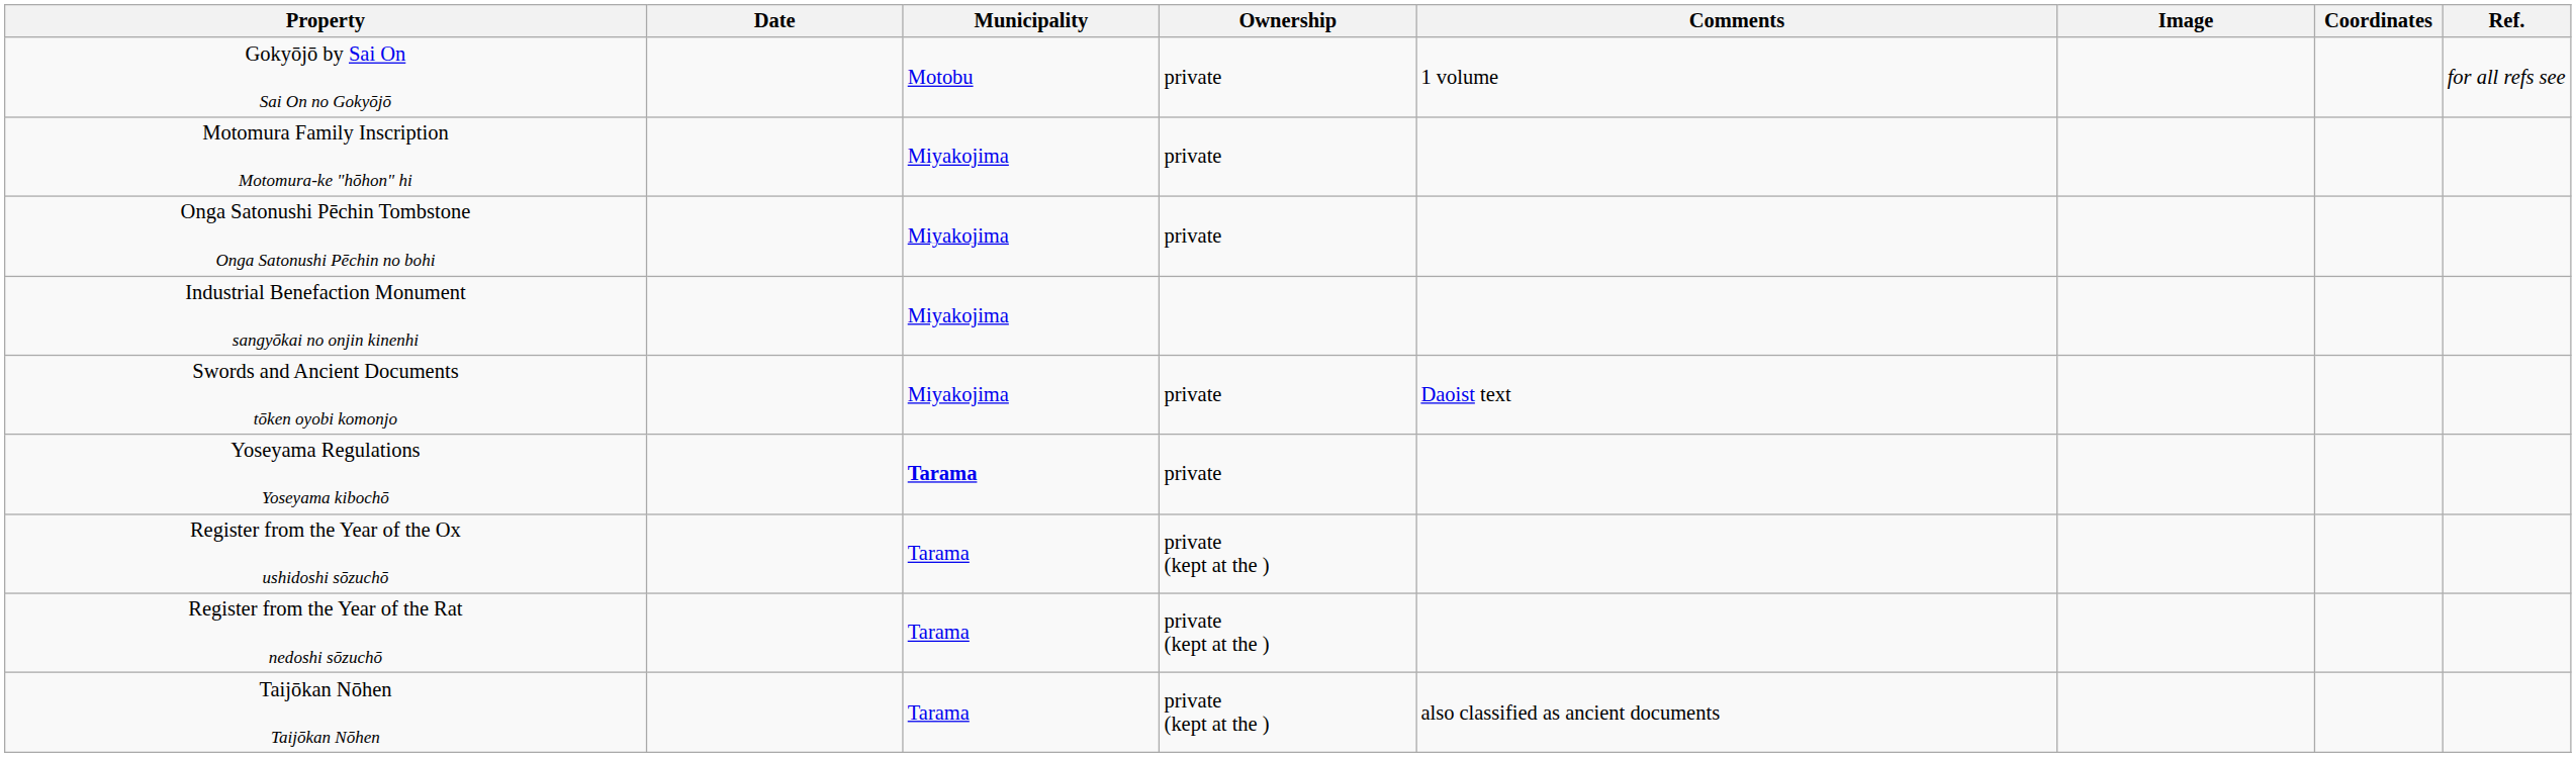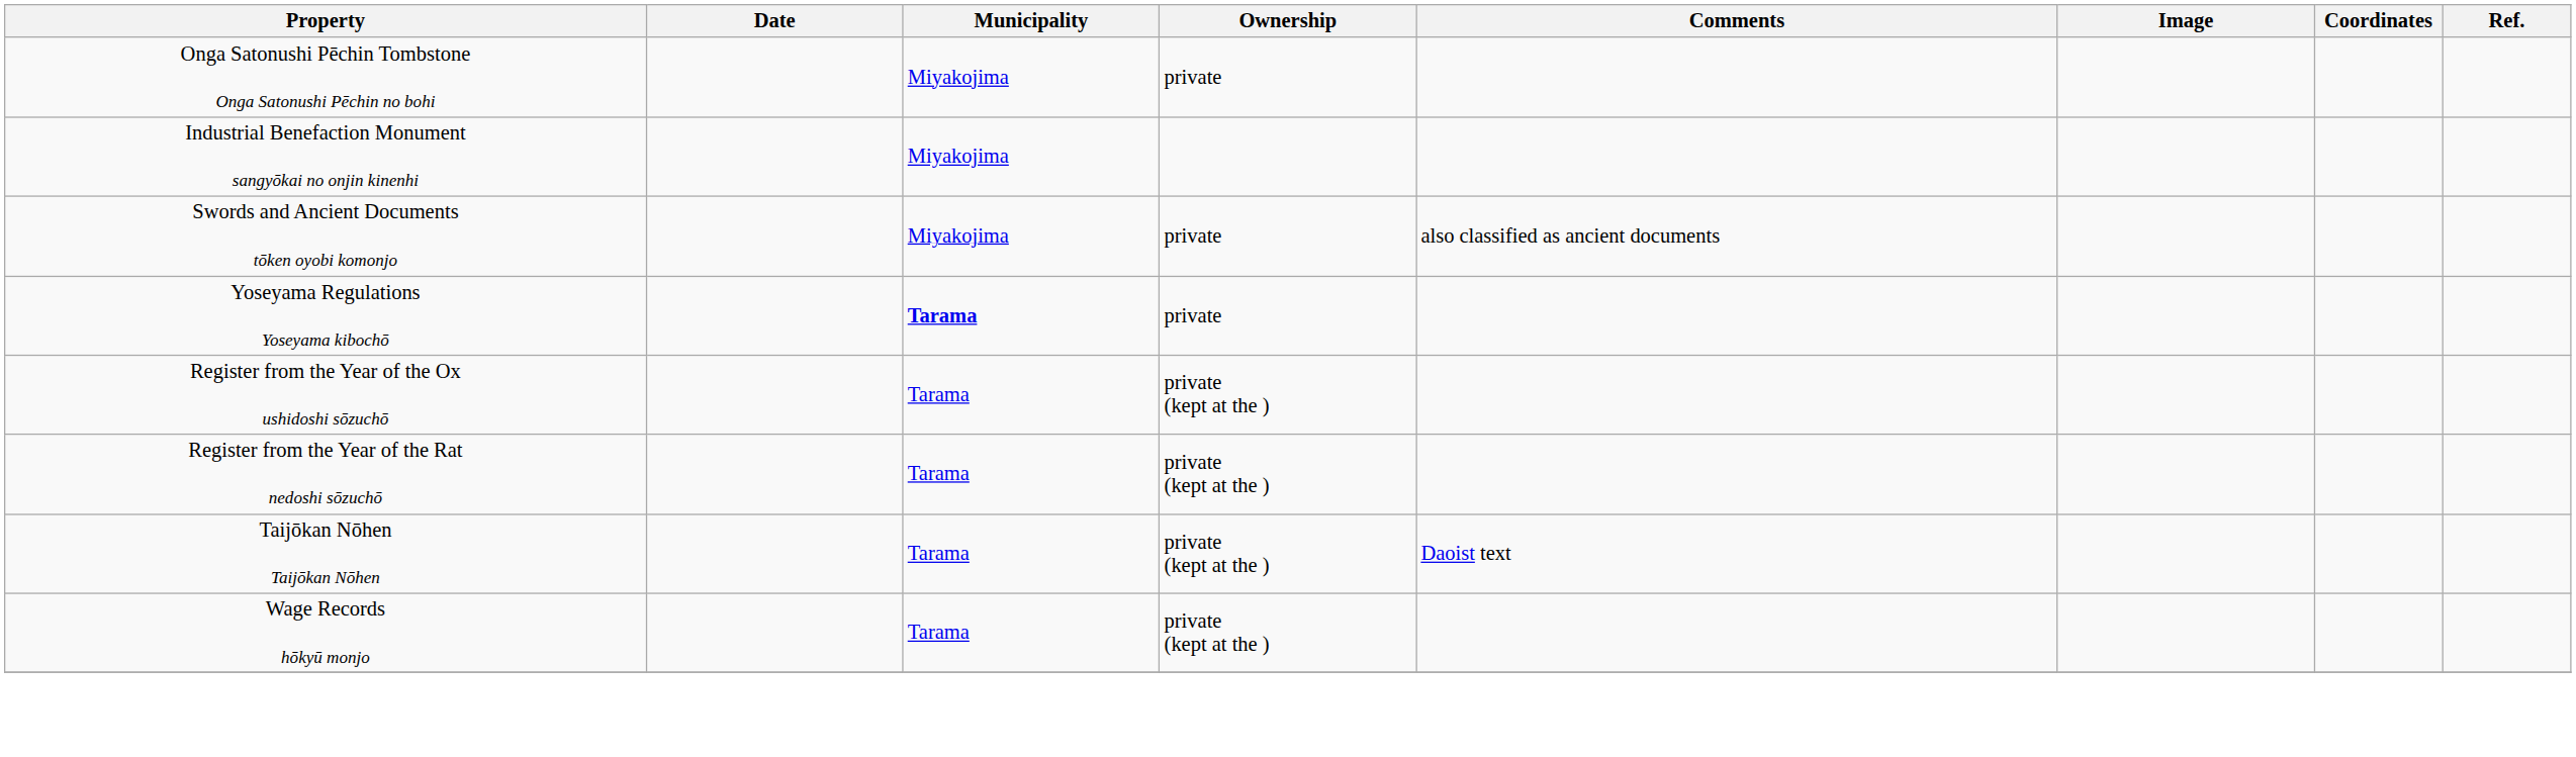- row: Gokyōjō by Sai On Sai On no Gokyōjō | Motobu | private | 1 volume | for all refs see
- row: Motomura Family Inscription Motomura-ke "hōhon" hi | Miyakojima | private
Swords and Ancient Documents tōken oyobi komonjo | Comments: Daoist text -> also classified as ancient documents
Taijōkan Nōhen Taijōkan Nōhen | Comments: also classified as ancient documents -> Daoist text
+ row: Wage Records hōkyū monjo | Tarama | private (kept at the )
